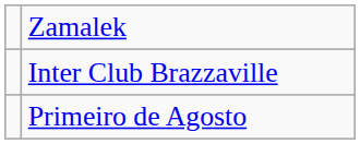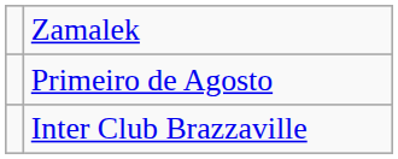rows swapped: Inter Club Brazzaville <-> Primeiro de Agosto
